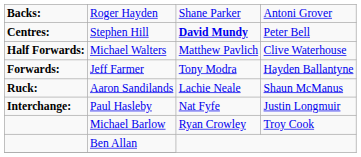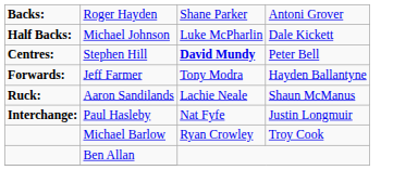+ row: Half Backs: | Michael Johnson | Luke McPharlin | Dale Kickett
- row: Half Forwards: | Michael Walters | Matthew Pavlich | Clive Waterhouse
